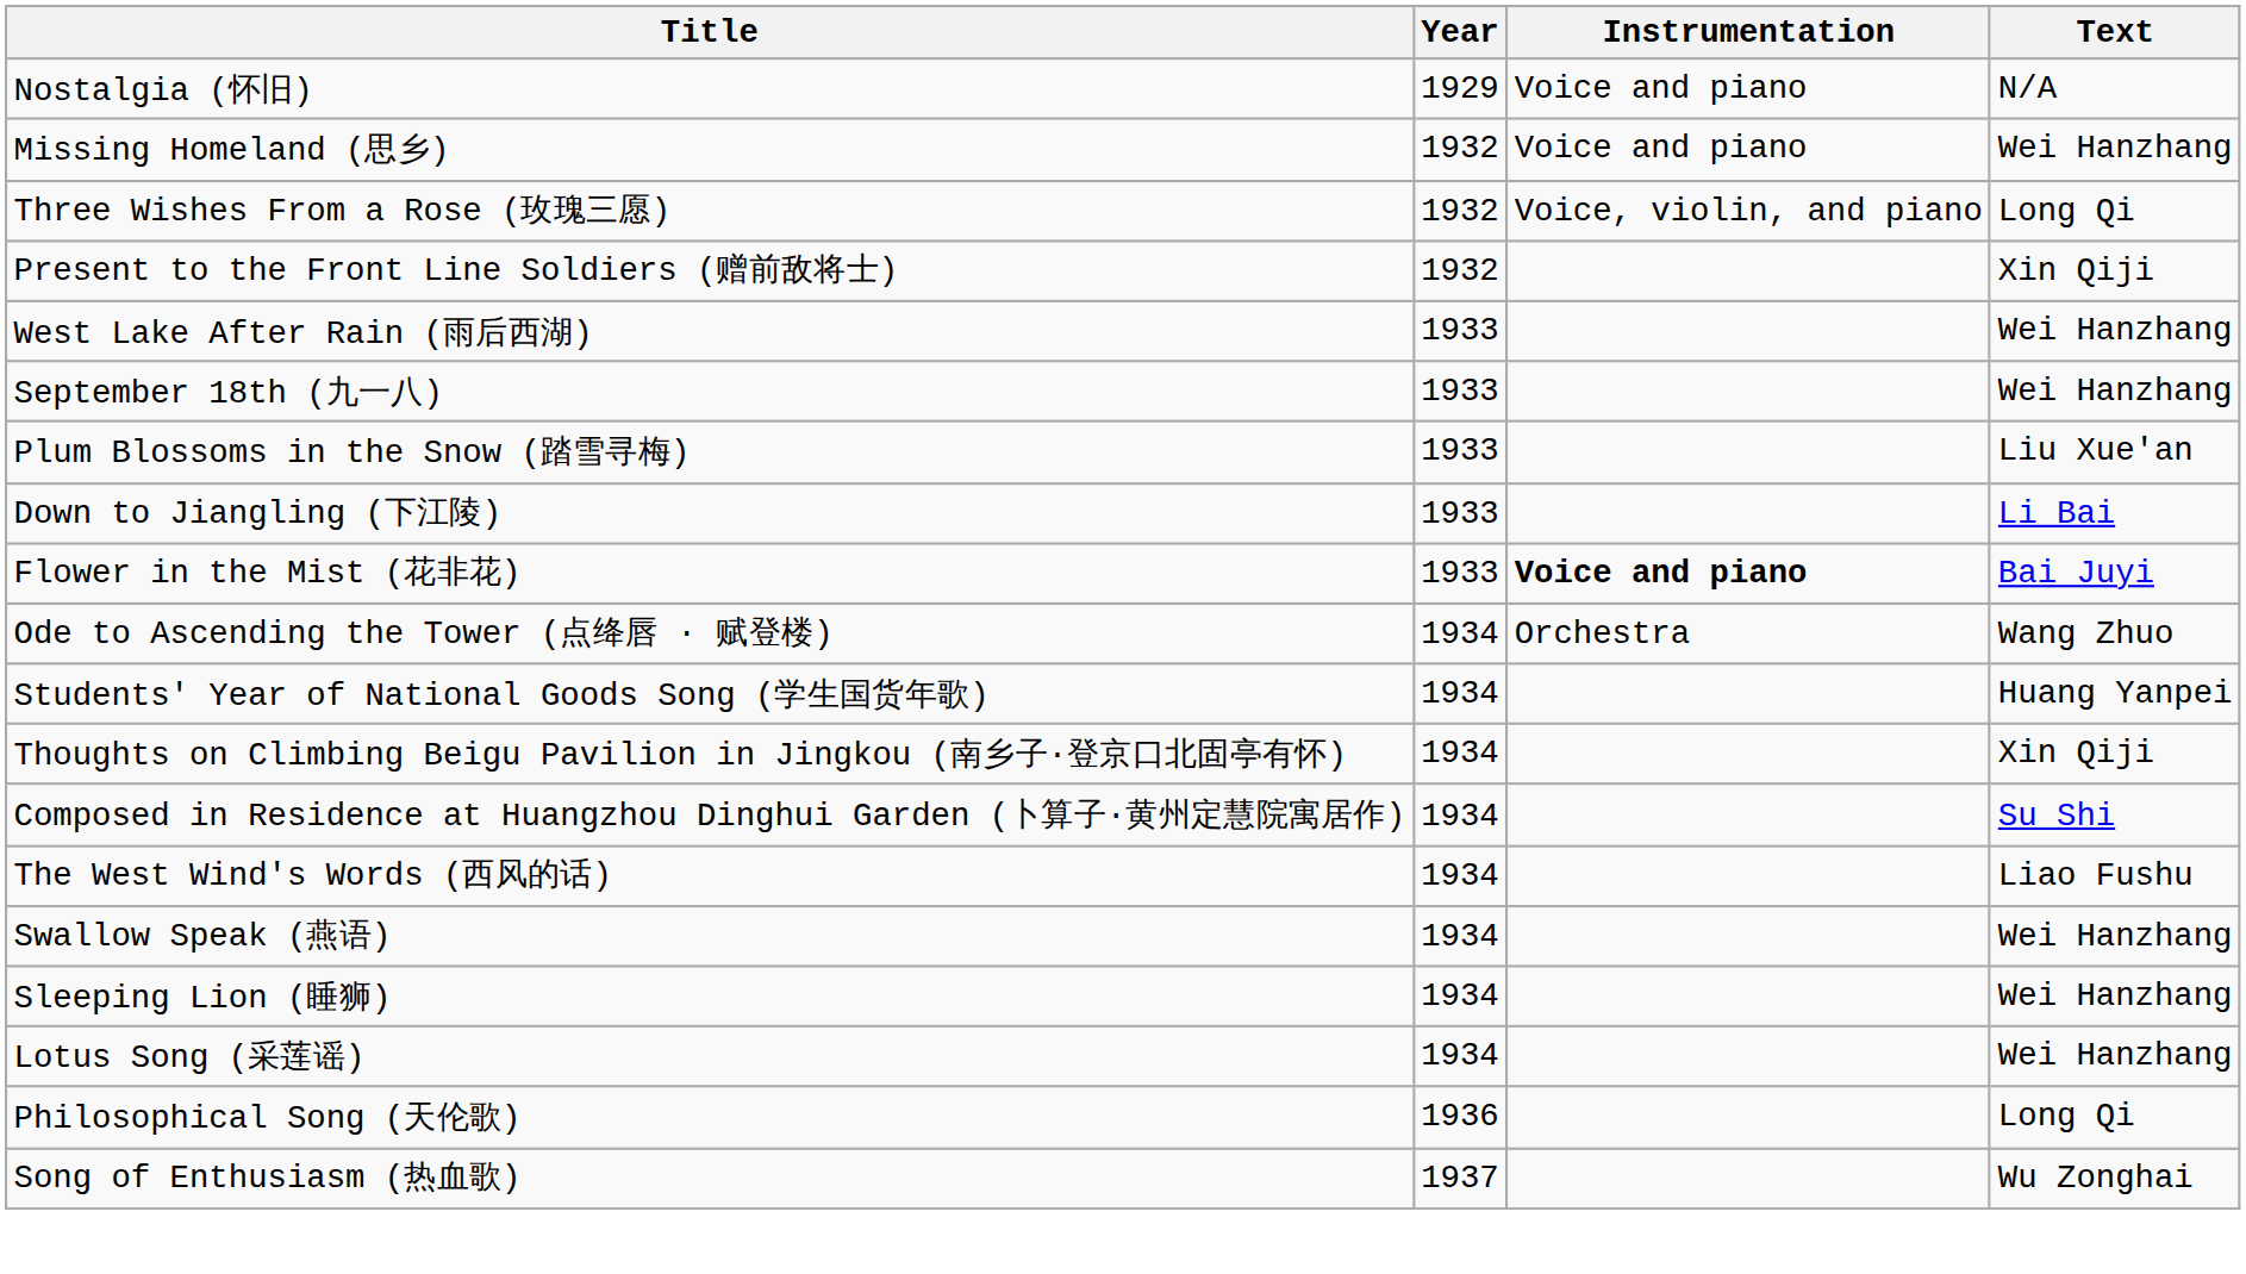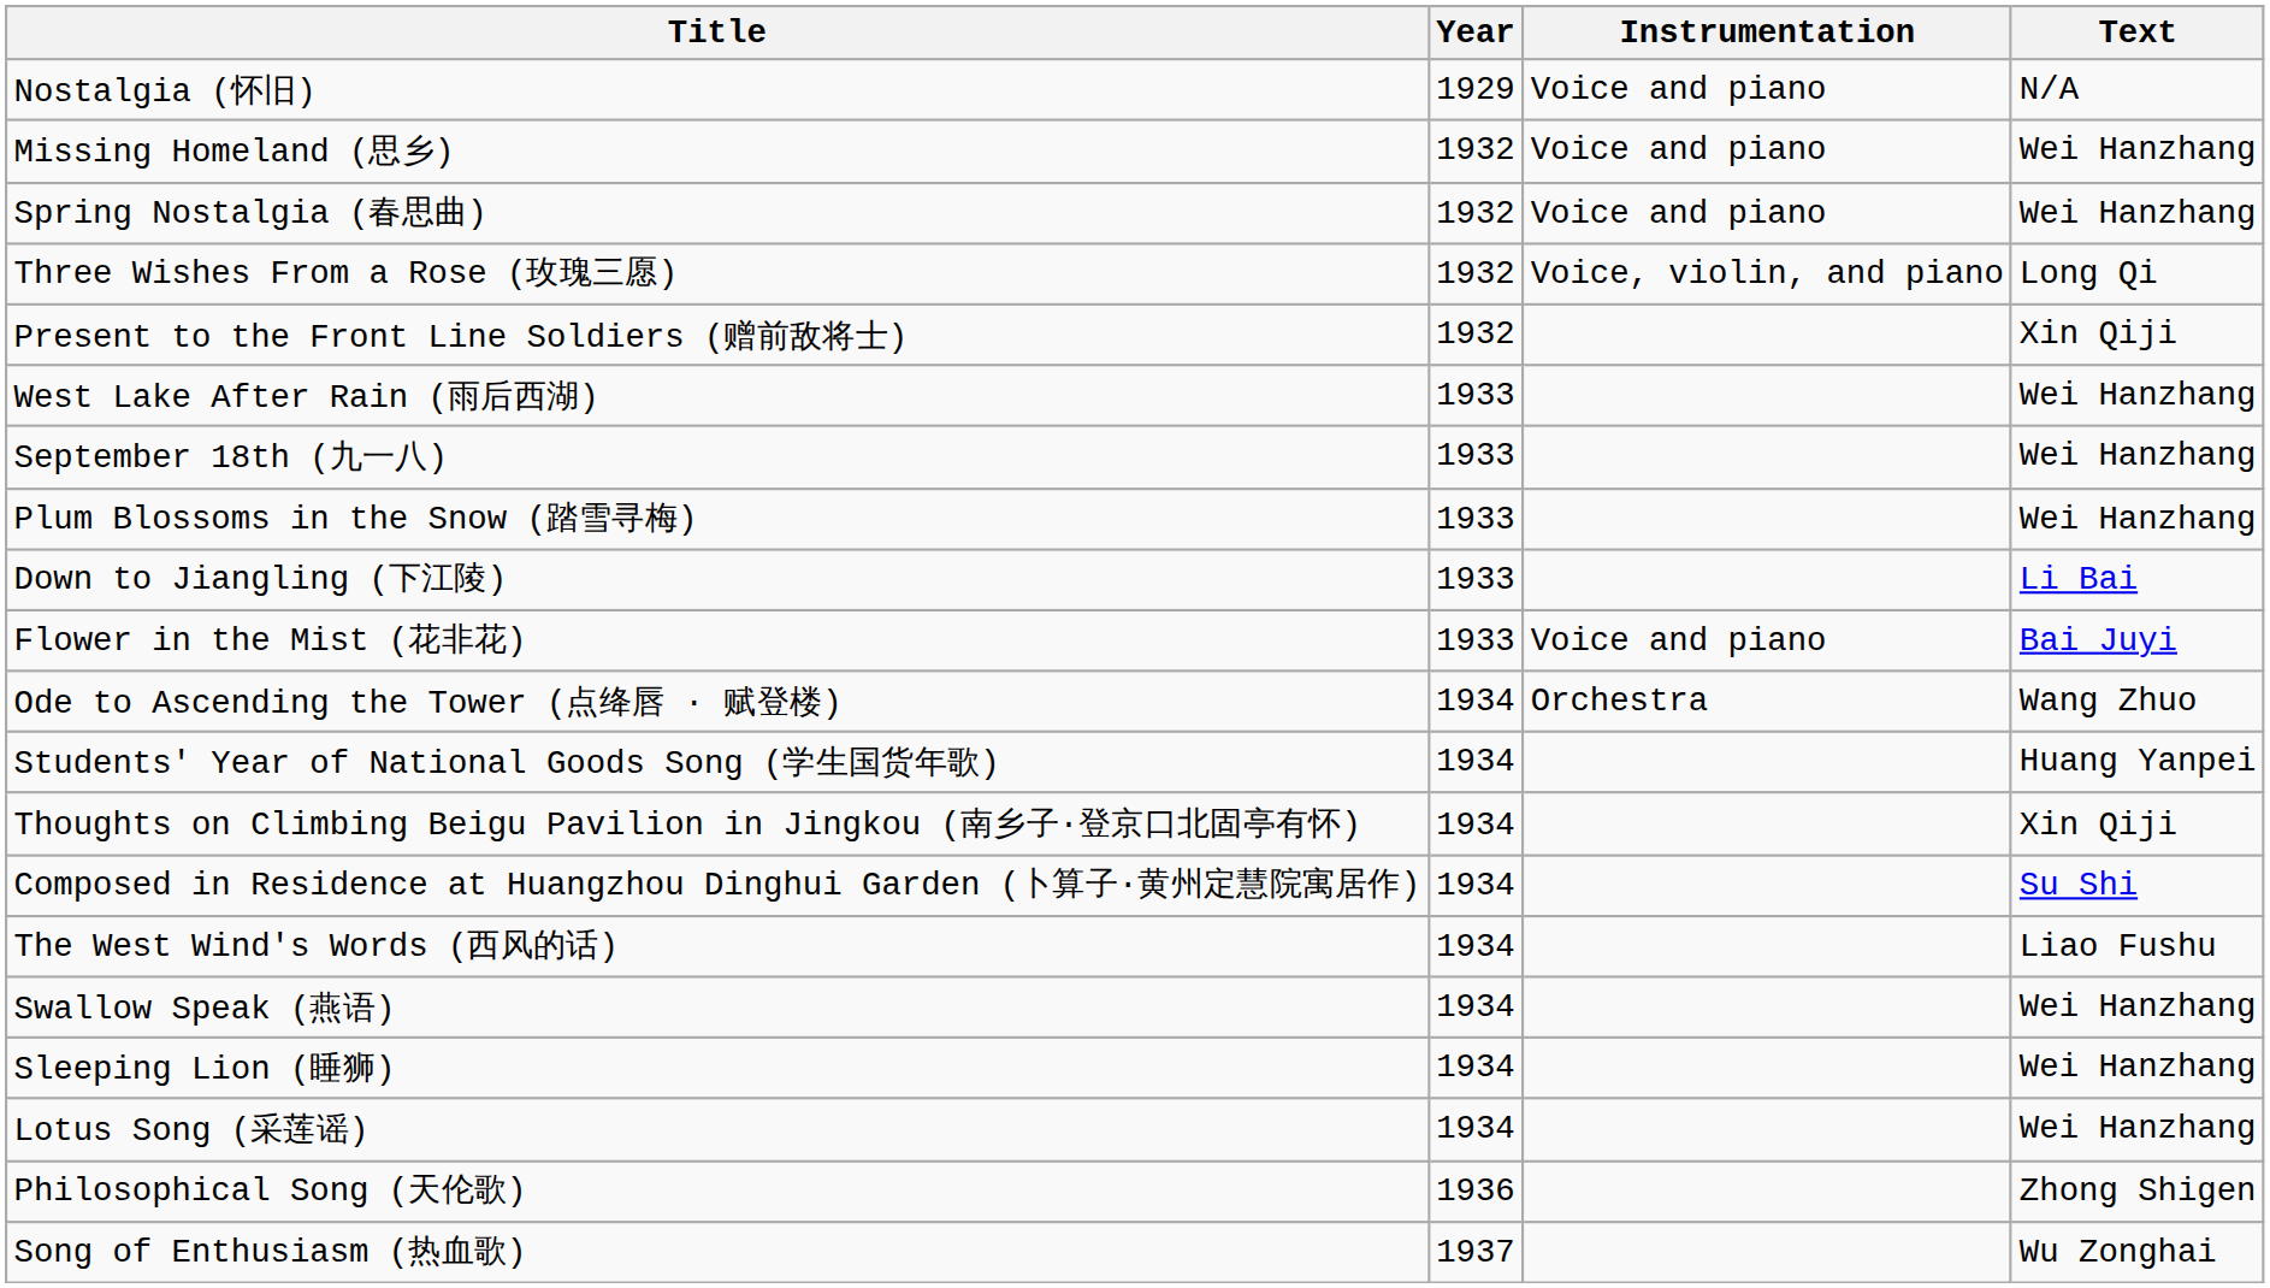+ row: Spring Nostalgia (春思曲) | 1932 | Voice and piano | Wei Hanzhang
Plum Blossoms in the Snow (踏雪寻梅) | Text: Liu Xue'an -> Wei Hanzhang
Flower in the Mist (花非花) | Instrumentation: bold -> normal
Philosophical Song (天伦歌) | Text: Long Qi -> Zhong Shigen
